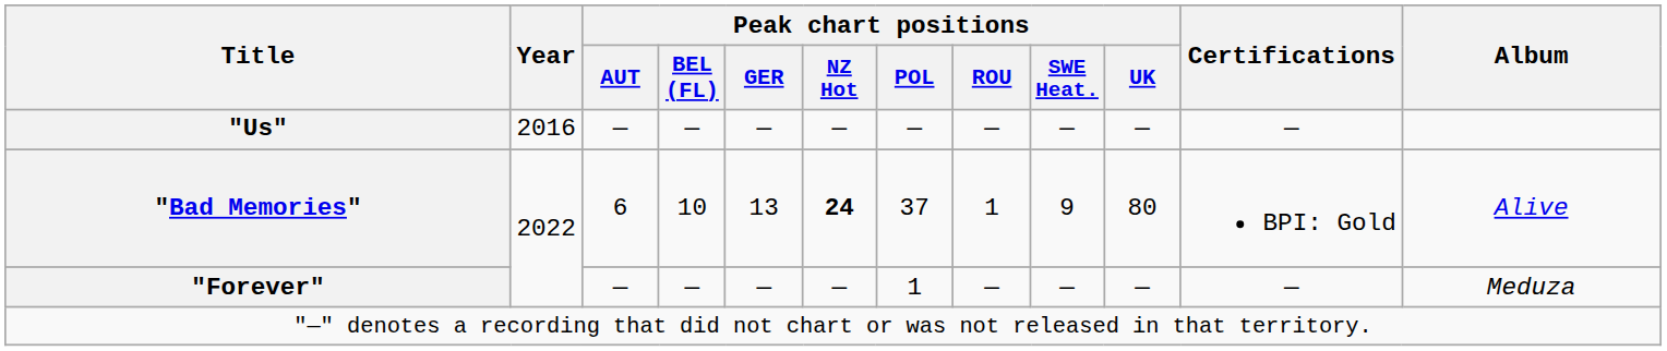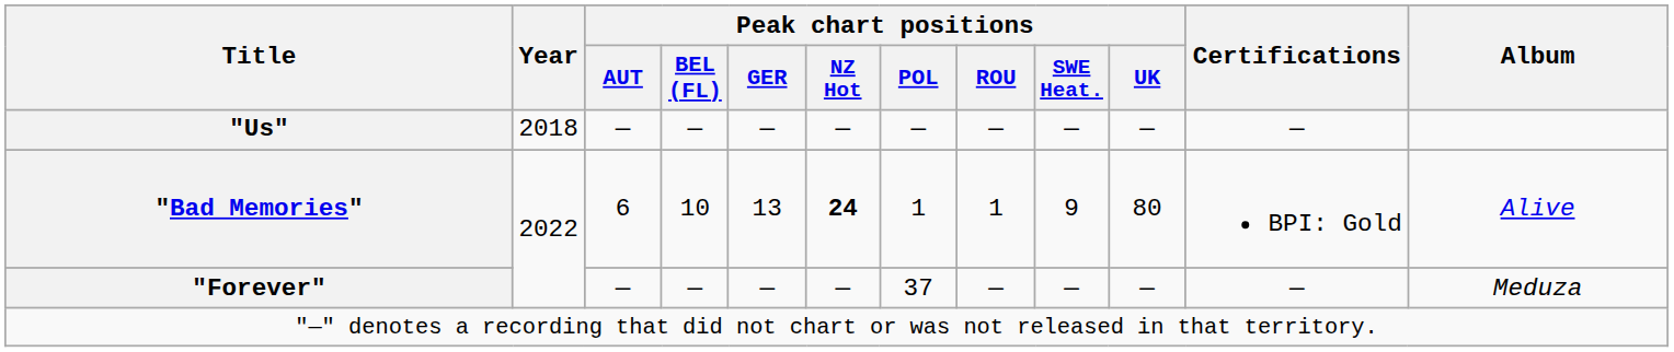"Us" | Year: 2016 -> 2018
"Bad Memories" | Peak chart positions / POL: 37 -> 1
"Forever" | Peak chart positions / POL: 1 -> 37
